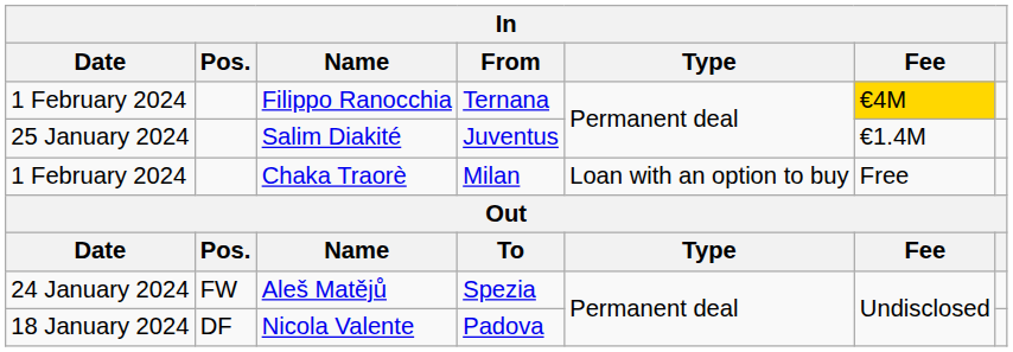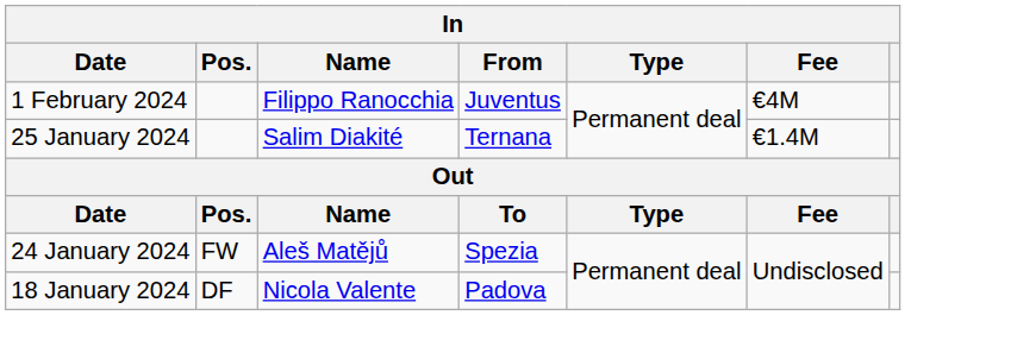Filippo Ranocchia | From: Ternana -> Juventus
Filippo Ranocchia | Fee: gold background -> no background
Salim Diakité | From: Juventus -> Ternana
- row: 1 February 2024 | Chaka Traorè | Milan | Loan with an option to buy | Free
